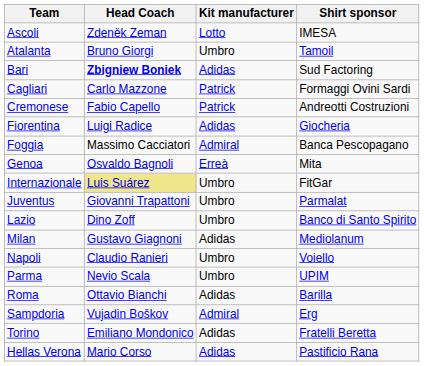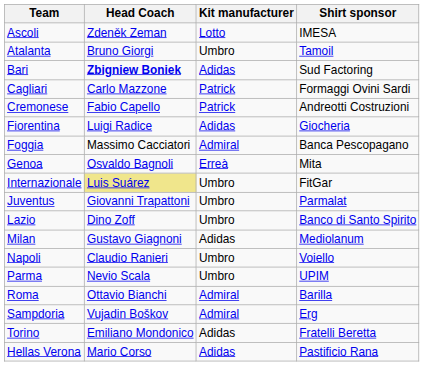Roma | Kit manufacturer: Adidas -> Admiral
